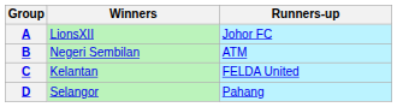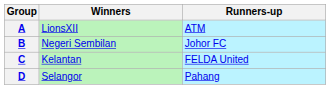A | Runners-up: Johor FC -> ATM
B | Runners-up: ATM -> Johor FC
